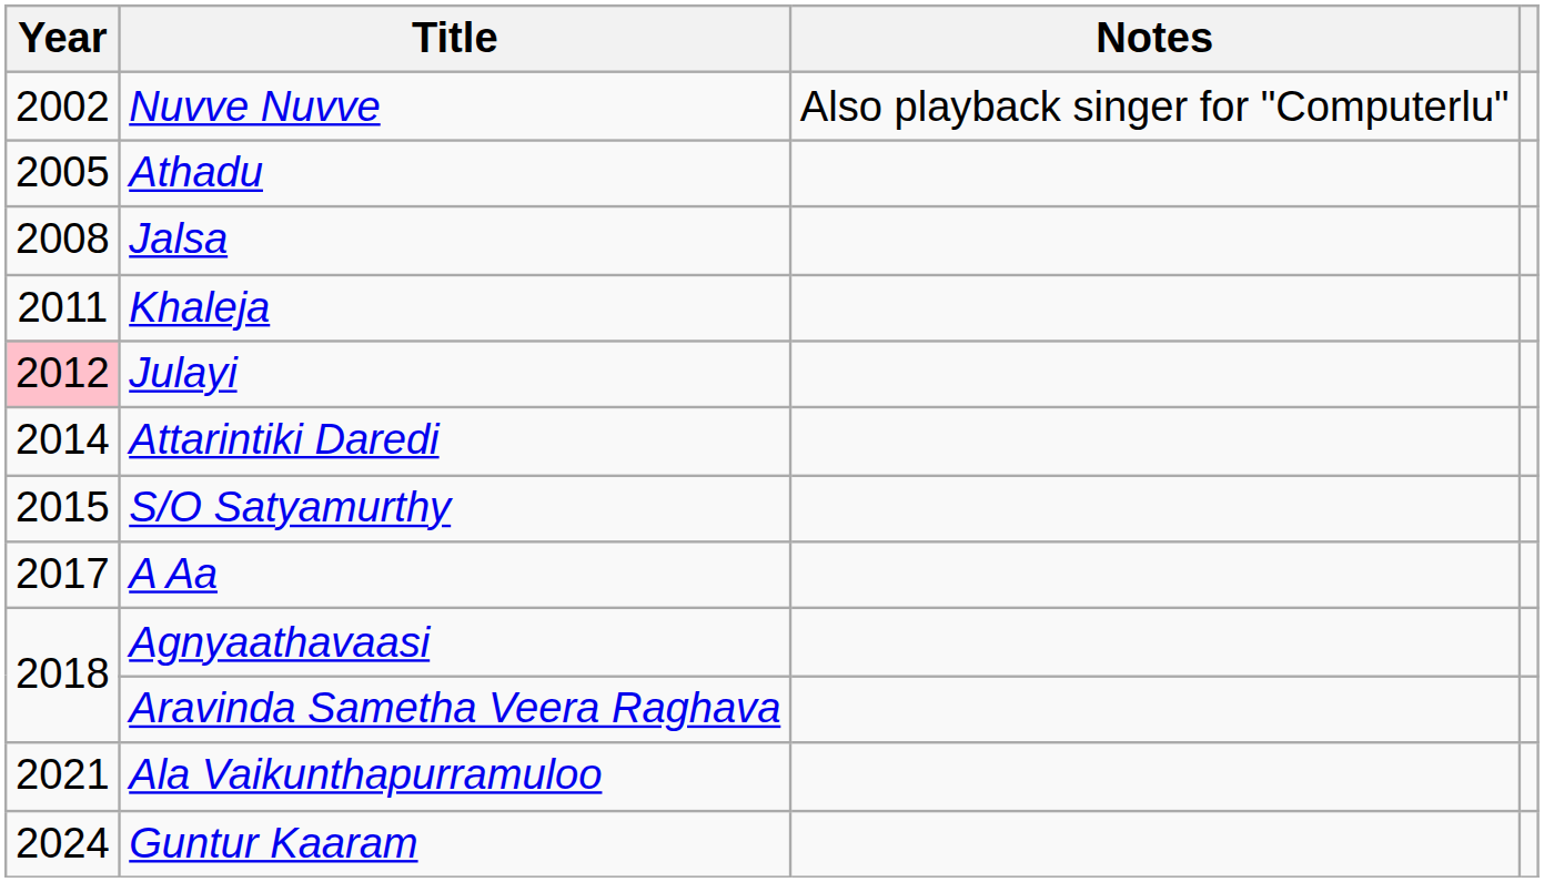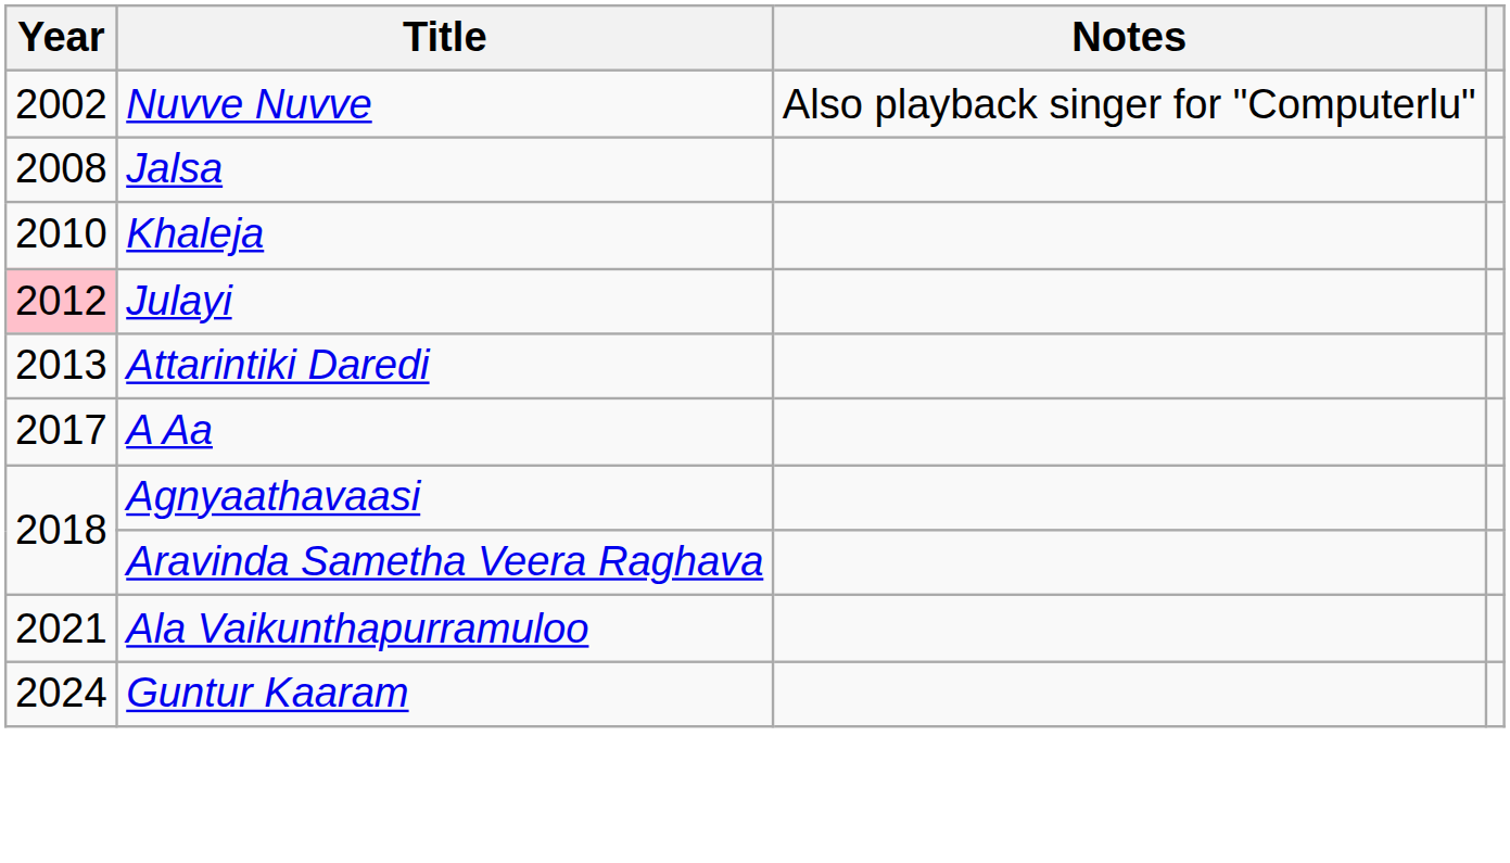- row: 2005 | Athadu
Khaleja | Year: 2011 -> 2010
Attarintiki Daredi | Year: 2014 -> 2013
- row: 2015 | S/O Satyamurthy
